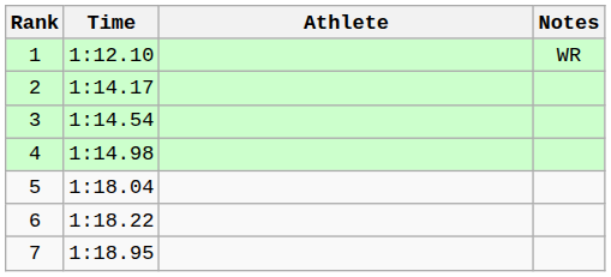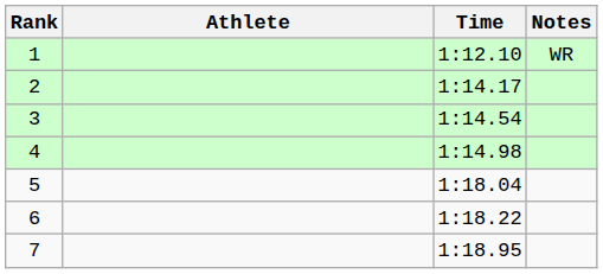columns swapped: Athlete <-> Time
